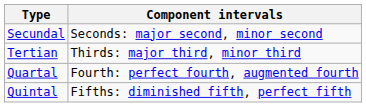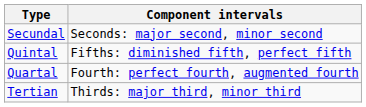rows swapped: Tertian <-> Quintal
